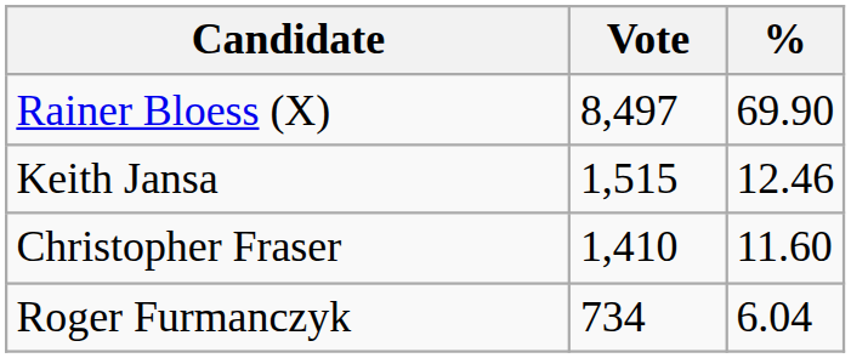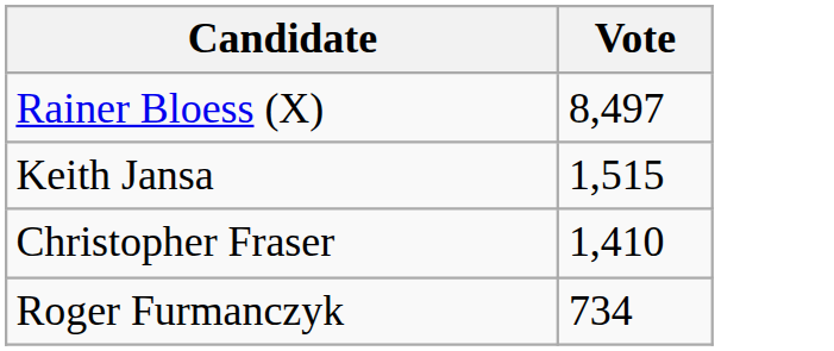- column: % | 69.90 | 12.46 | 11.60 | 6.04
